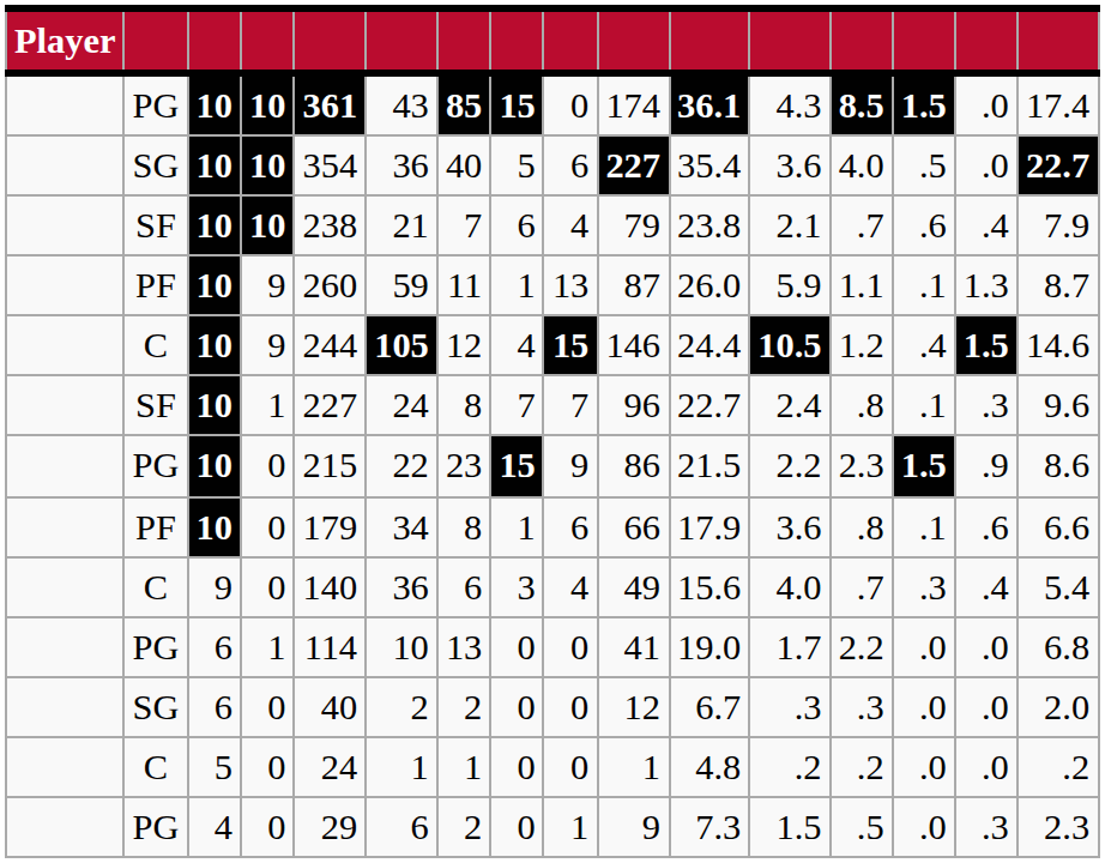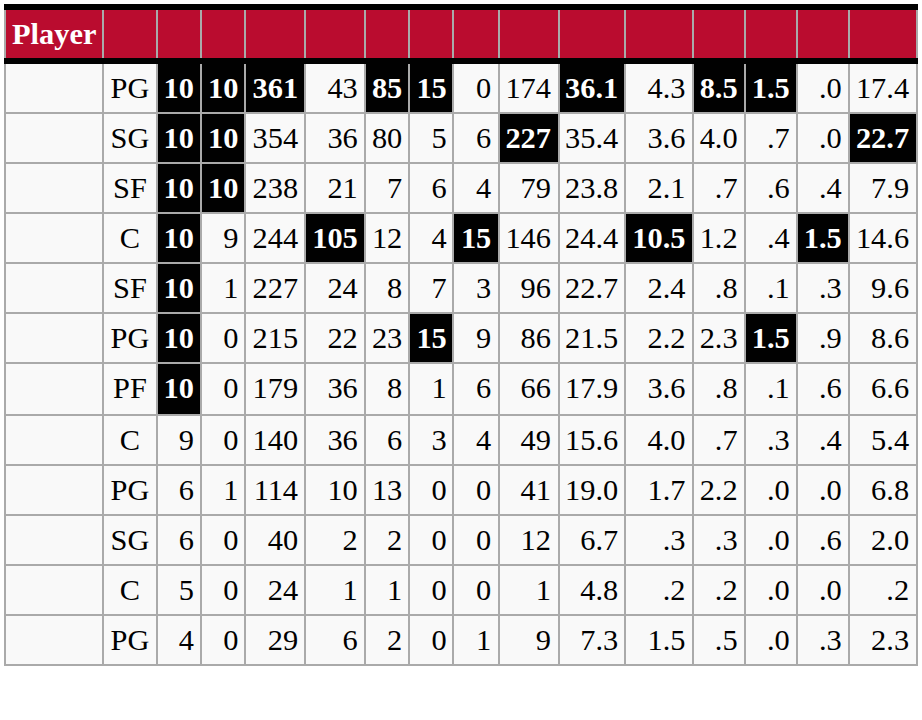SG / 10 | column 7: 40 -> 80
SG / 10 | column 14: .5 -> .7
- row: PF | 10 | 9 | 260 | 59 | 11 | 1 | 13 | 87 | 26.0 | 5.9 | 1.1 | .1 | 1.3 | 8.7
SF / 1 | column 9: 7 -> 3
PF / 0 | column 6: 34 -> 36
SG / 0 | column 15: .0 -> .6
